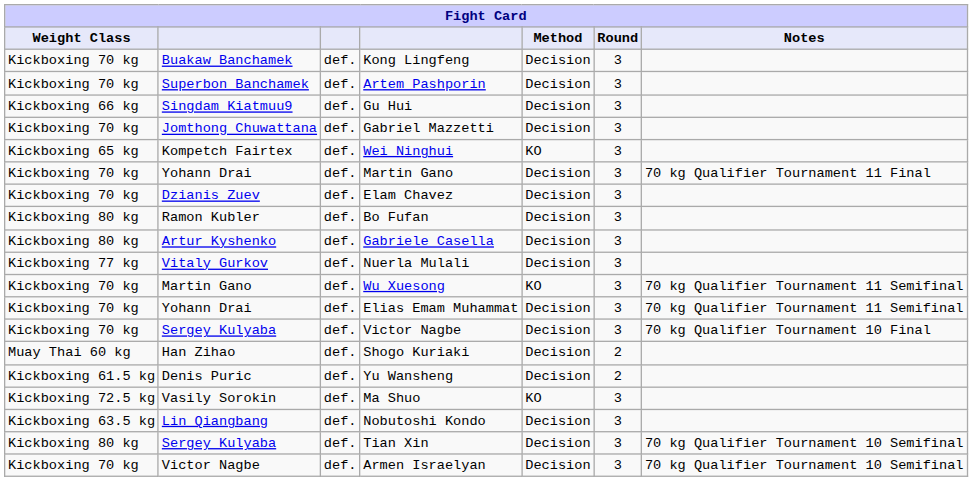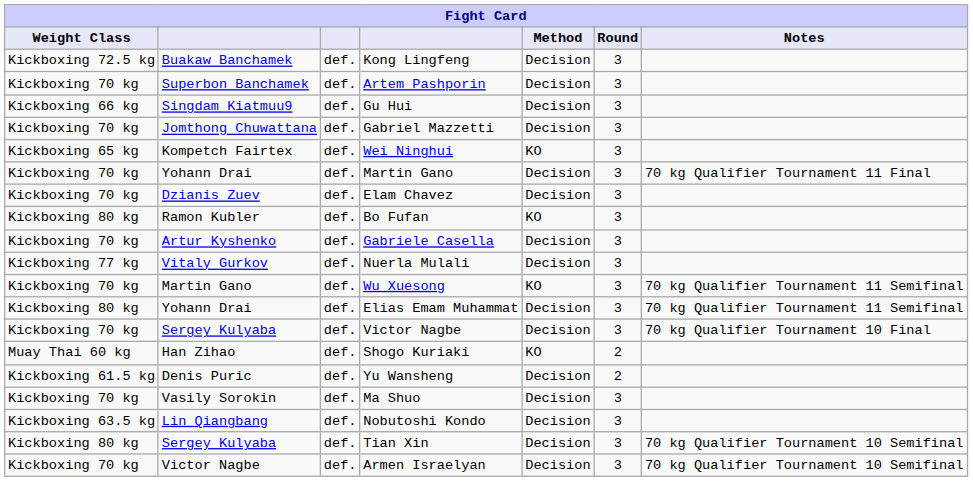Kong Lingfeng | Weight Class: Kickboxing 70 kg -> Kickboxing 72.5 kg
Bo Fufan | Method: Decision -> KO
Gabriele Casella | Weight Class: Kickboxing 80 kg -> Kickboxing 70 kg
Elias Emam Muhammat | Weight Class: Kickboxing 70 kg -> Kickboxing 80 kg
Shogo Kuriaki | Method: Decision -> KO
Ma Shuo | Weight Class: Kickboxing 72.5 kg -> Kickboxing 70 kg
Ma Shuo | Method: KO -> Decision
